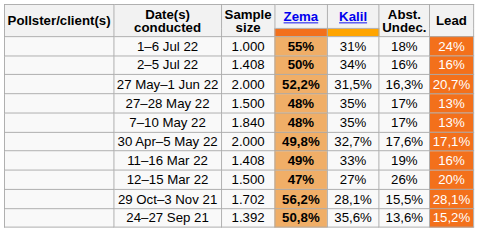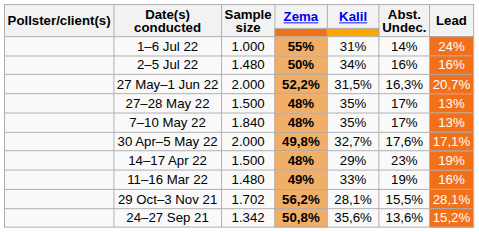1–6 Jul 22 | Abst. Undec.: 18% -> 14%
2–5 Jul 22 | Sample size: 1.408 -> 1.480
+ row: 14–17 Apr 22 | 1.500 | 48% | 29% | 23% | 19%
11–16 Mar 22 | Sample size: 1.408 -> 1.480
- row: 12–15 Mar 22 | 1.500 | 47% | 27% | 26% | 20%
24–27 Sep 21 | Sample size: 1.392 -> 1.342
